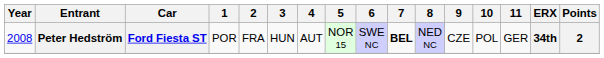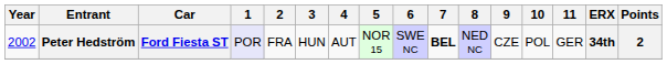Peter Hedström | Year: 2008 -> 2002
Peter Hedström | 1: no background -> lavender background
